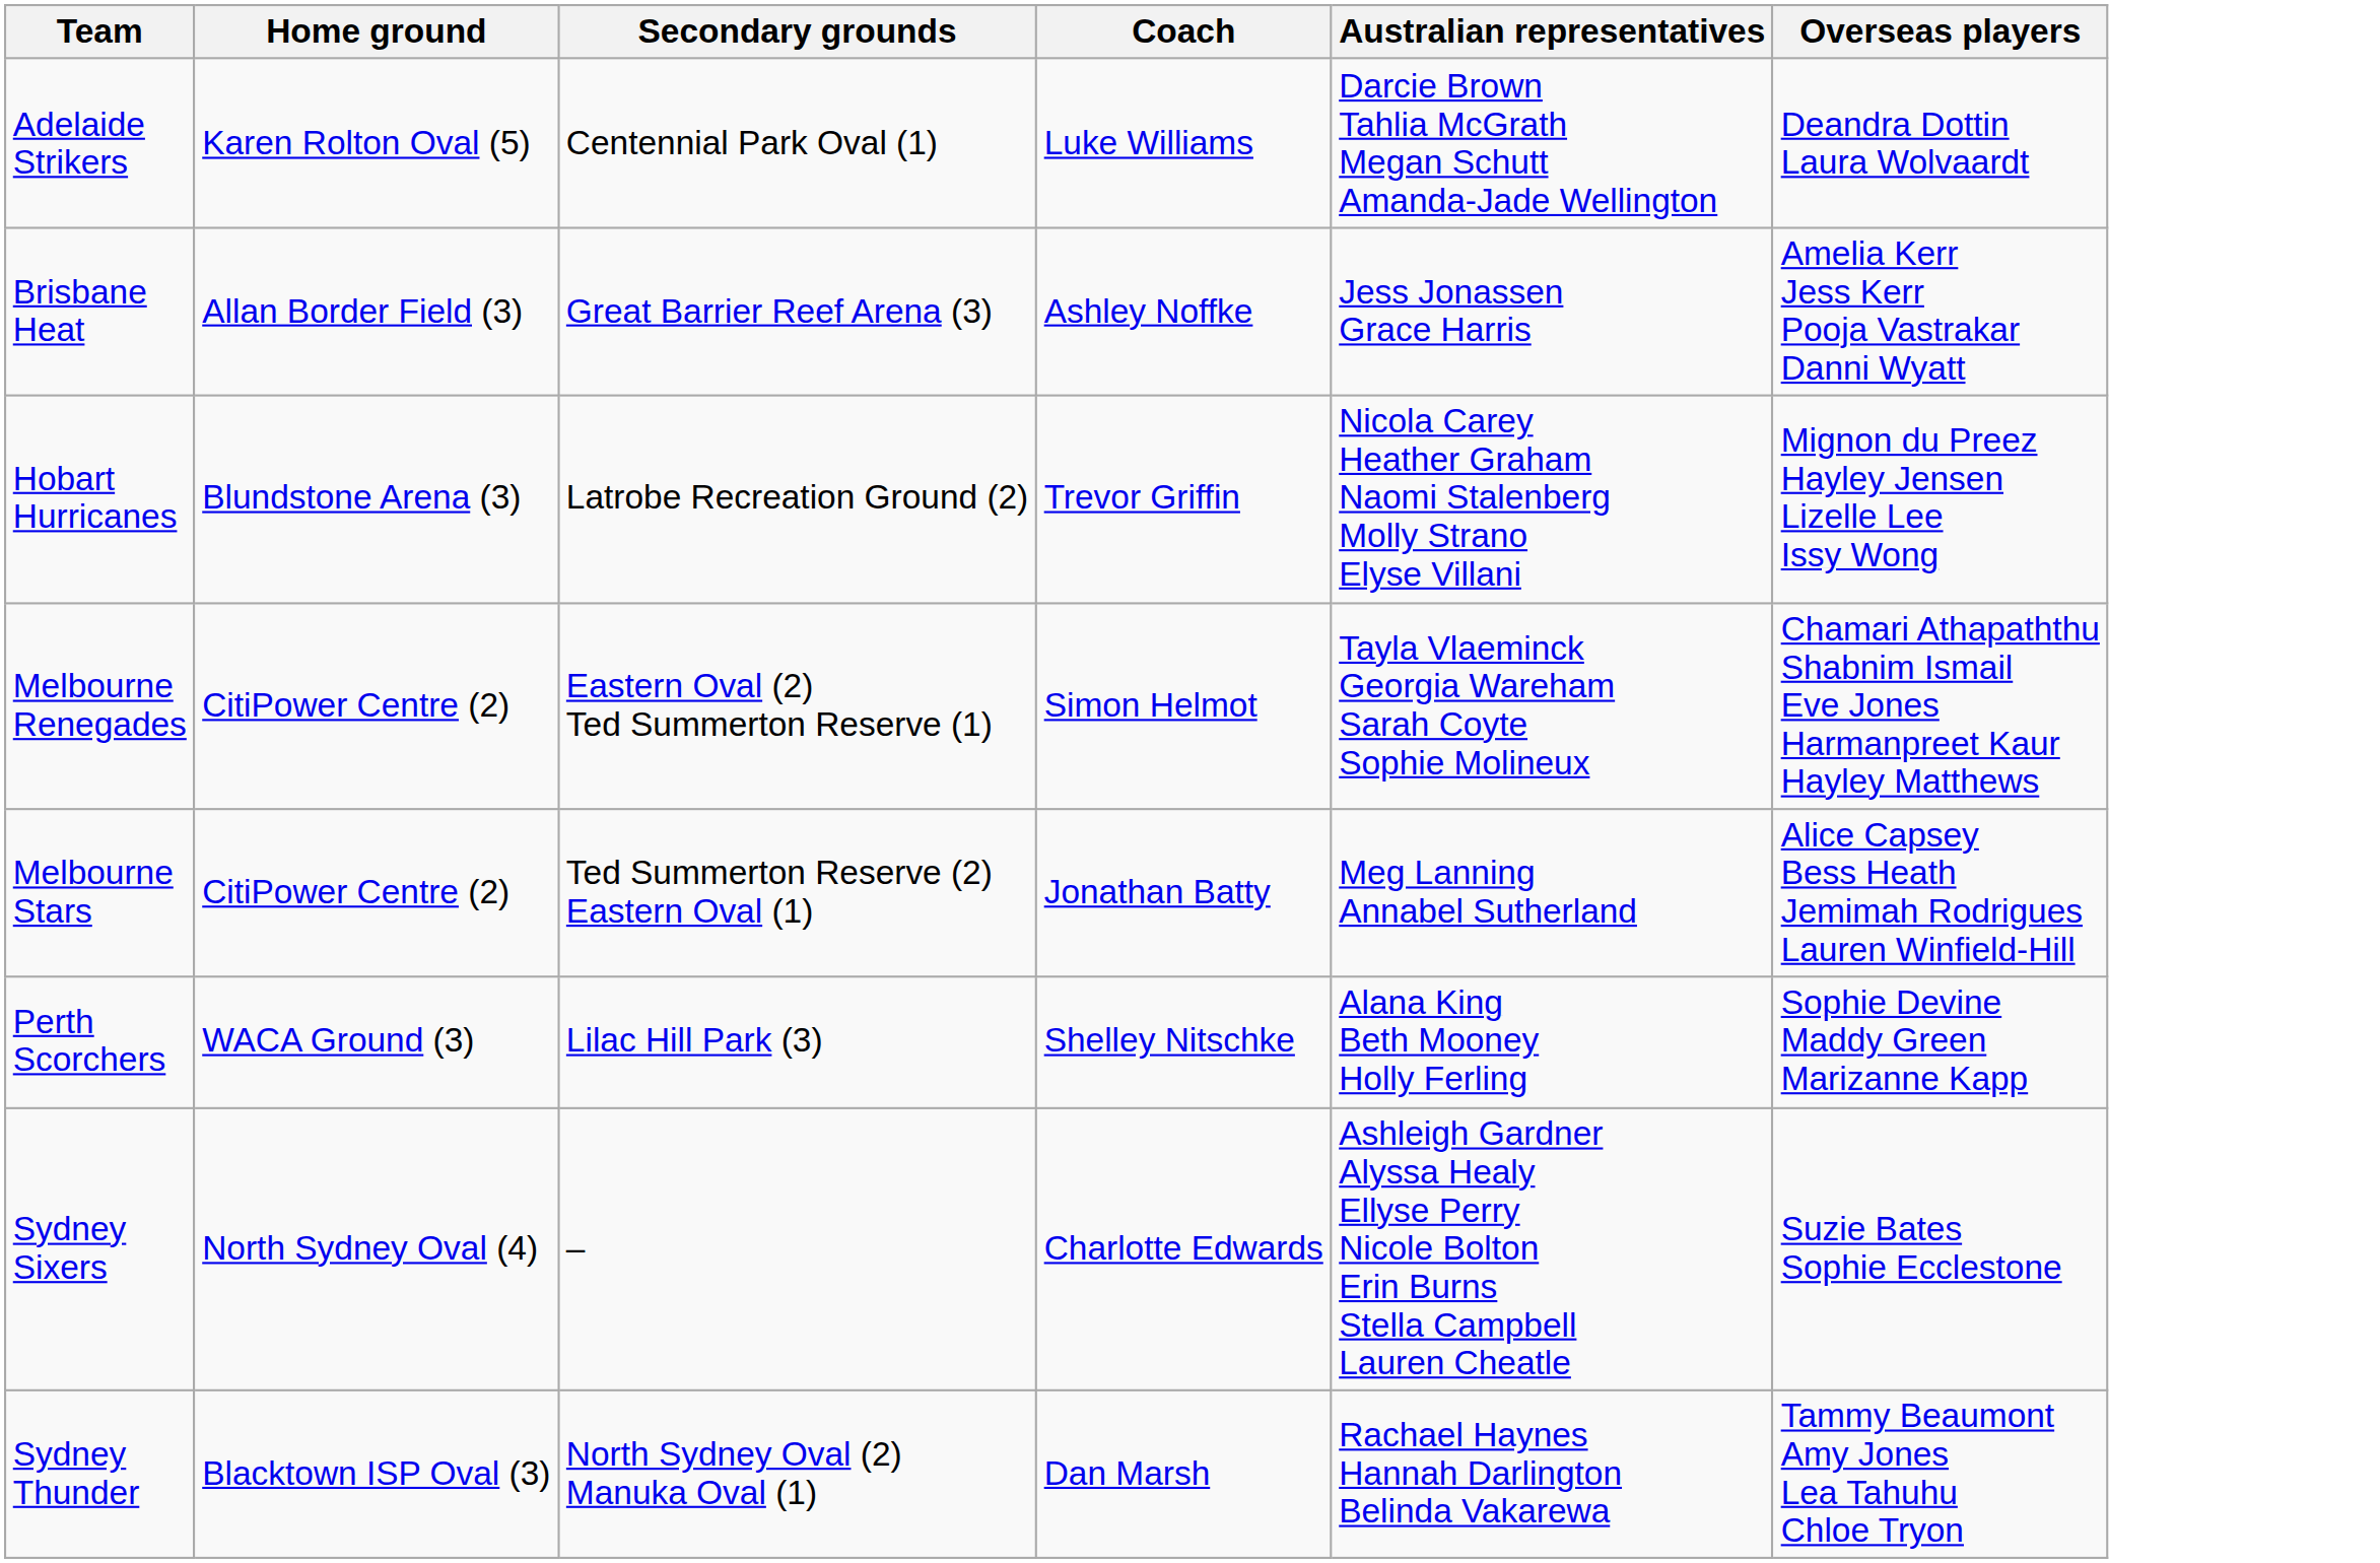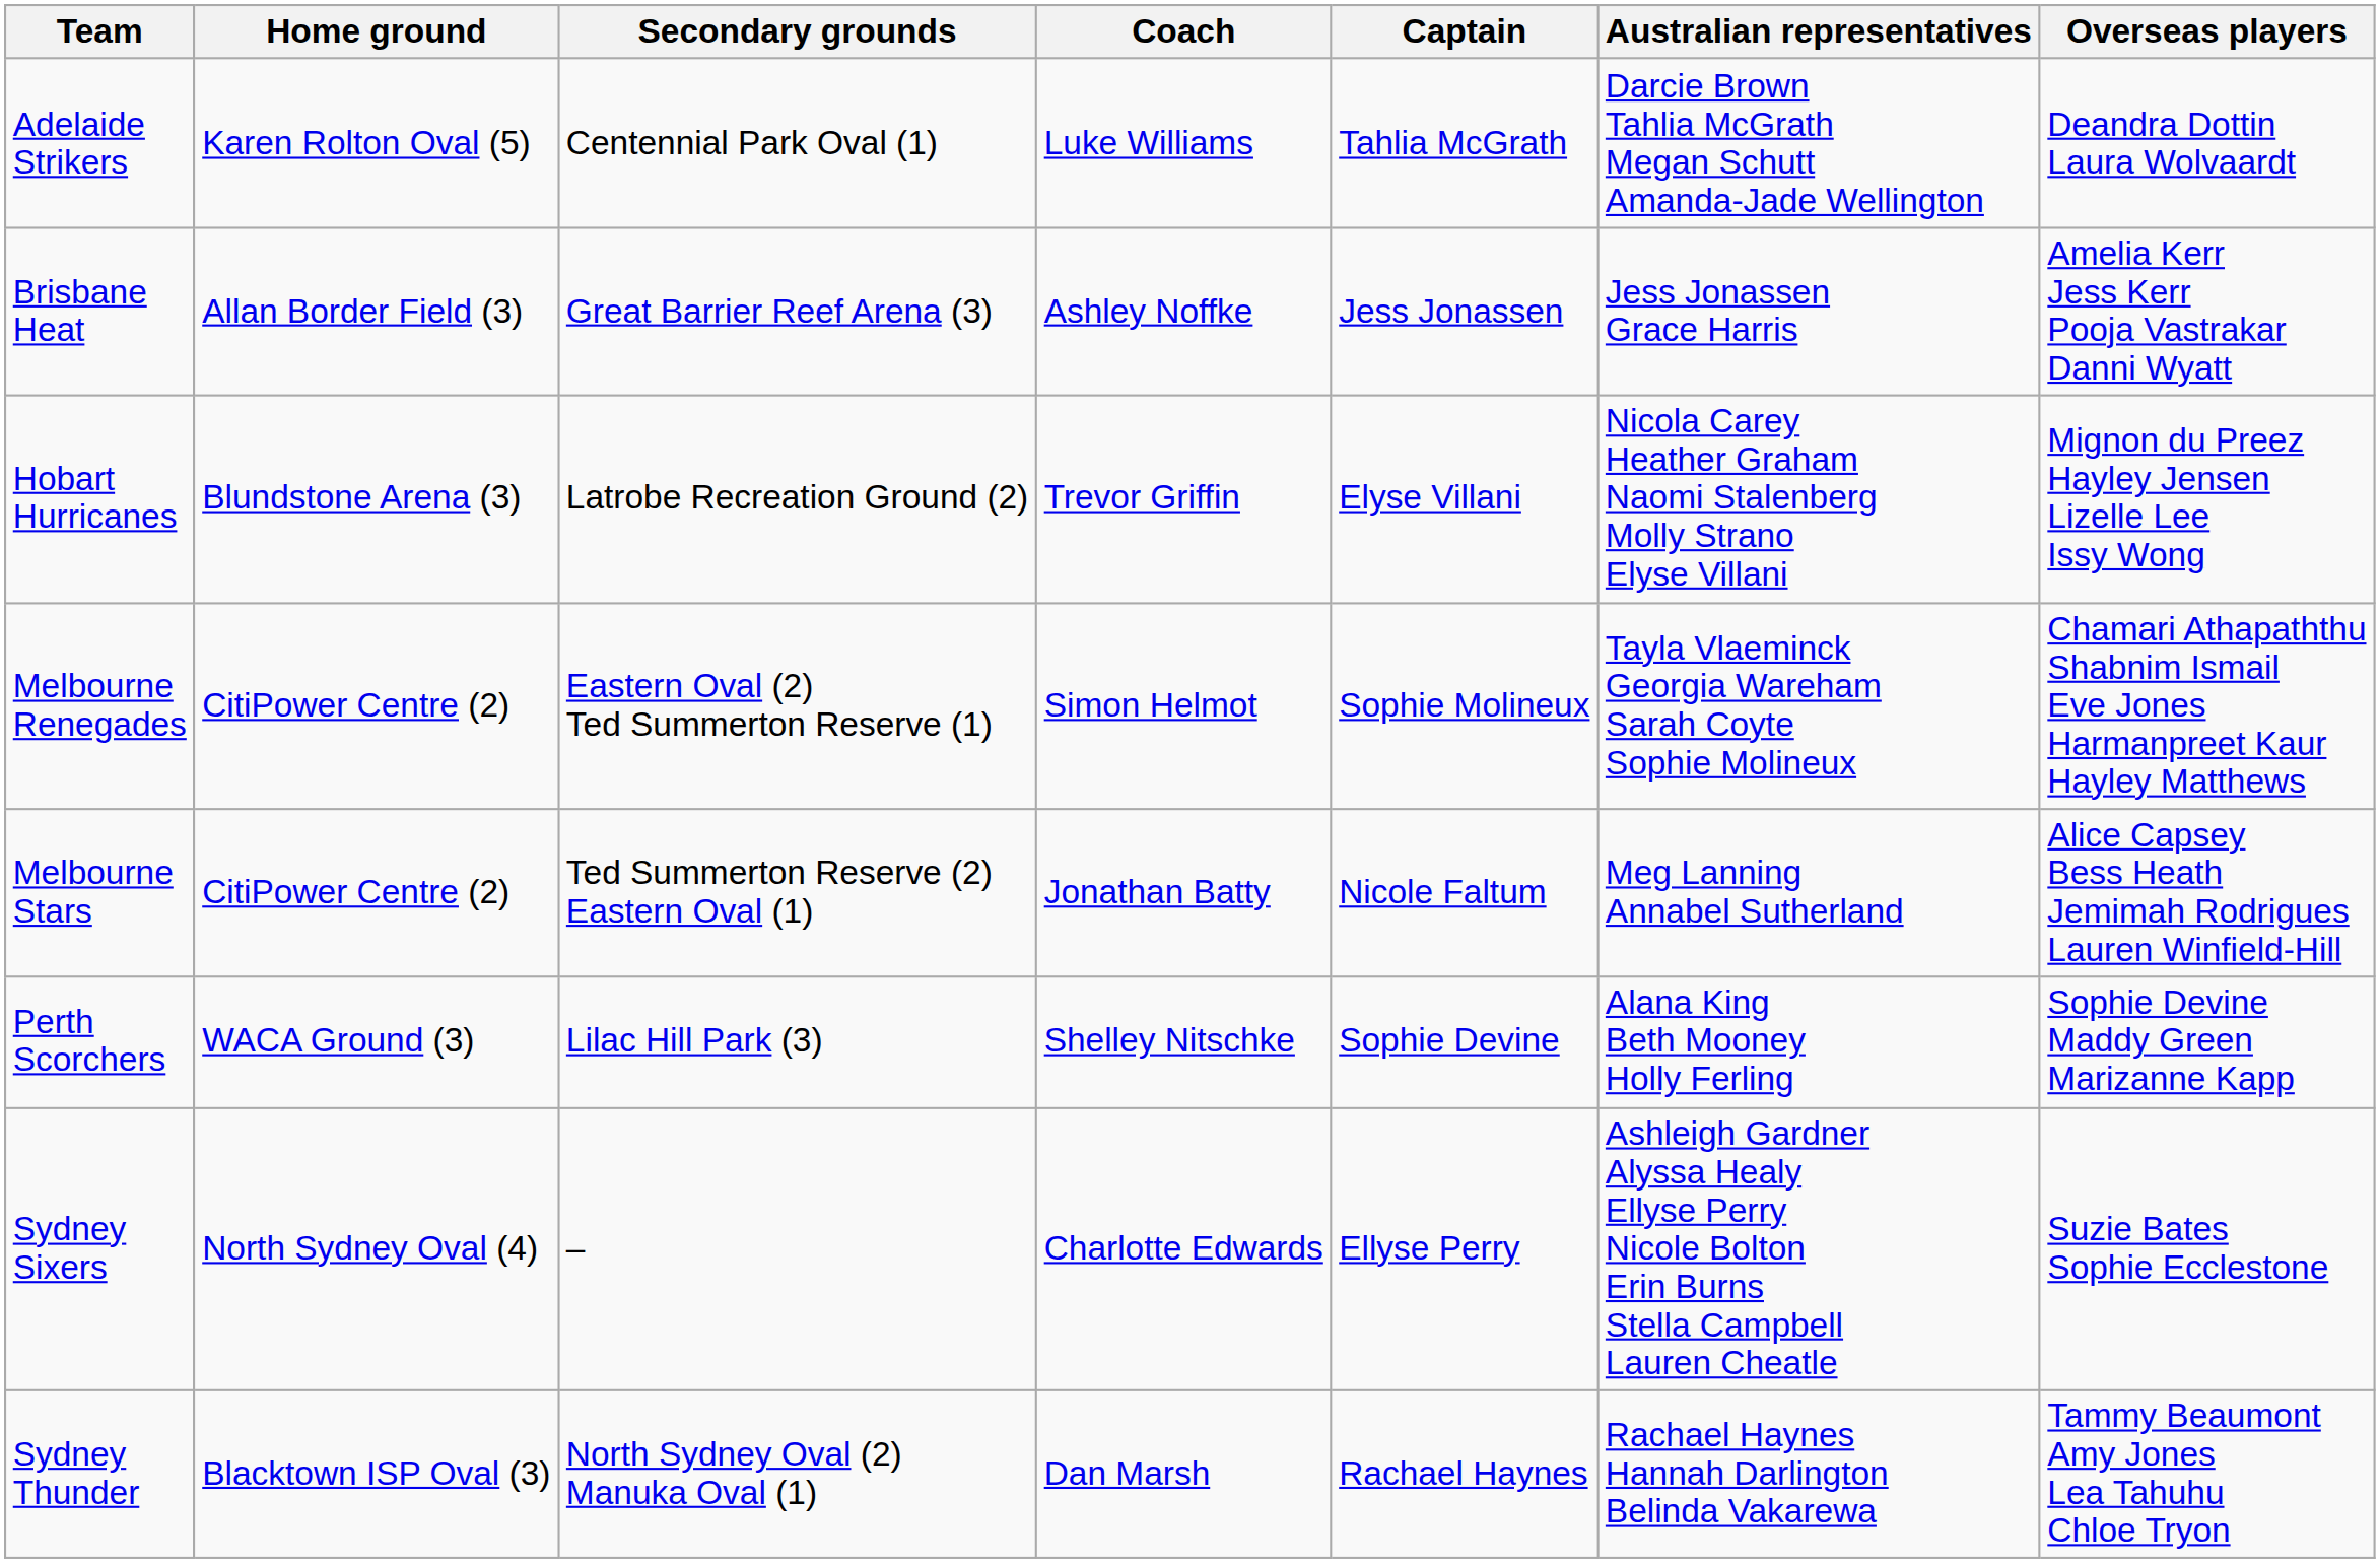+ column: Captain | Tahlia McGrath | Jess Jonassen | Elyse Villani | Sophie Molineux | Nicole Faltum | Sophie Devine | Ellyse Perry | Rachael Haynes
